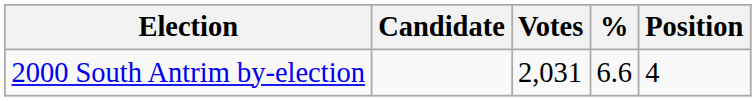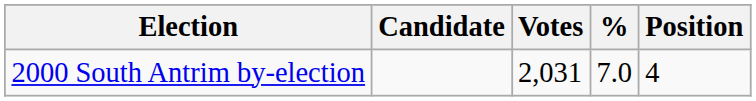2000 South Antrim by-election | %: 6.6 -> 7.0
